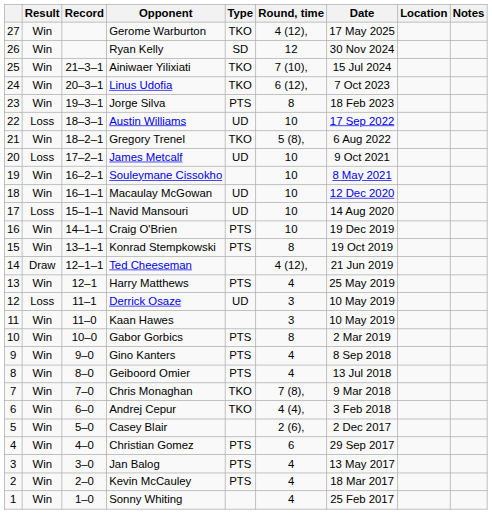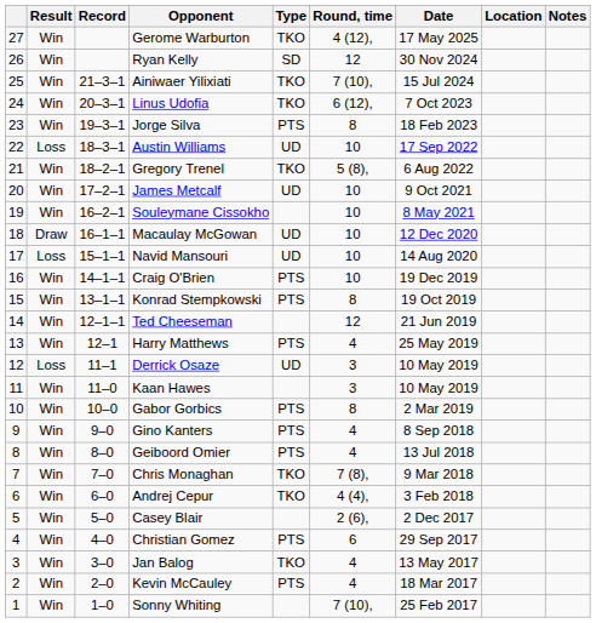James Metcalf | Result: Loss -> Win
Macaulay McGowan | Result: Win -> Draw
Ted Cheeseman | Result: Draw -> Win
Ted Cheeseman | Round, time: 4 (12), -> 12
Jan Balog | Type: PTS -> TKO
Sonny Whiting | Round, time: 4 -> 7 (10),
